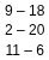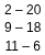rows swapped: 9 – 18 <-> 2 – 20
